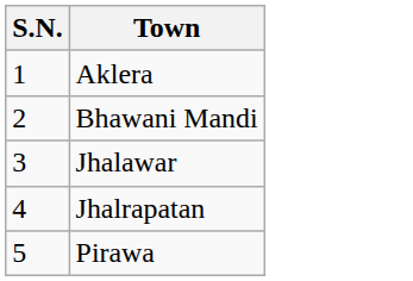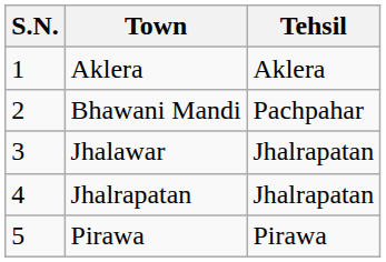+ column: Tehsil | Aklera | Pachpahar | Jhalrapatan | Jhalrapatan | Pirawa
